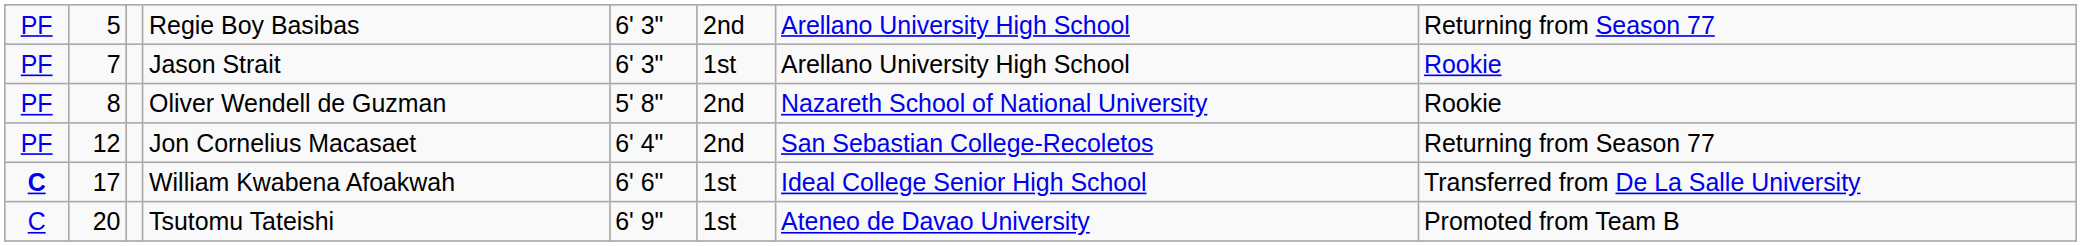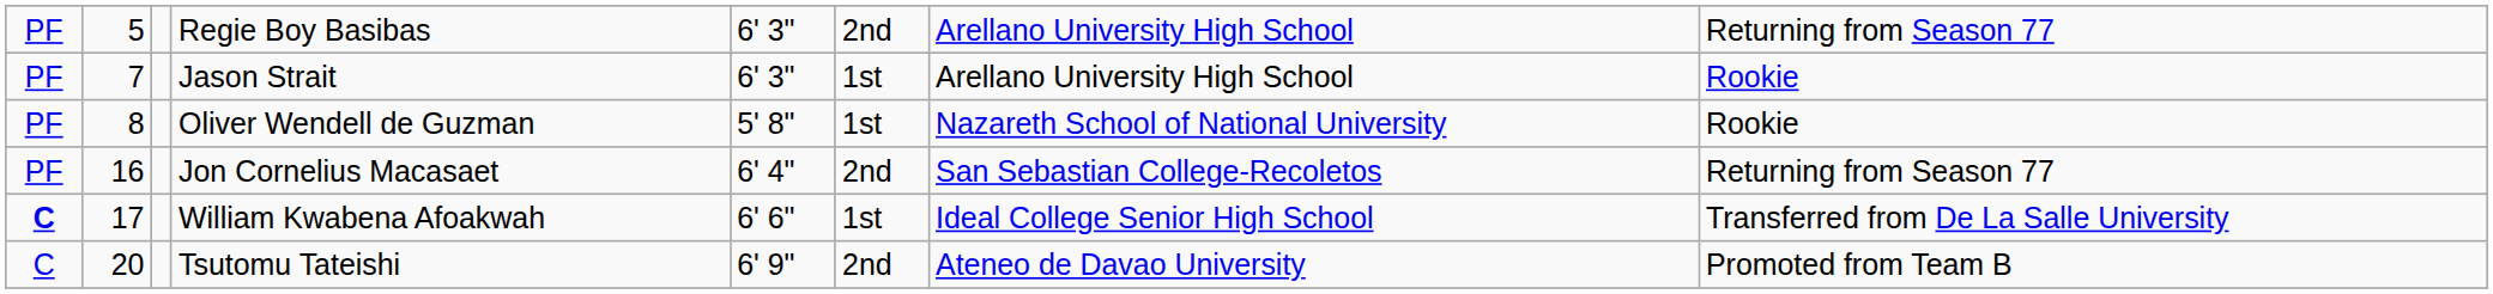Oliver Wendell de Guzman | column 6: 2nd -> 1st
Jon Cornelius Macasaet | column 2: 12 -> 16
Tsutomu Tateishi | column 6: 1st -> 2nd
